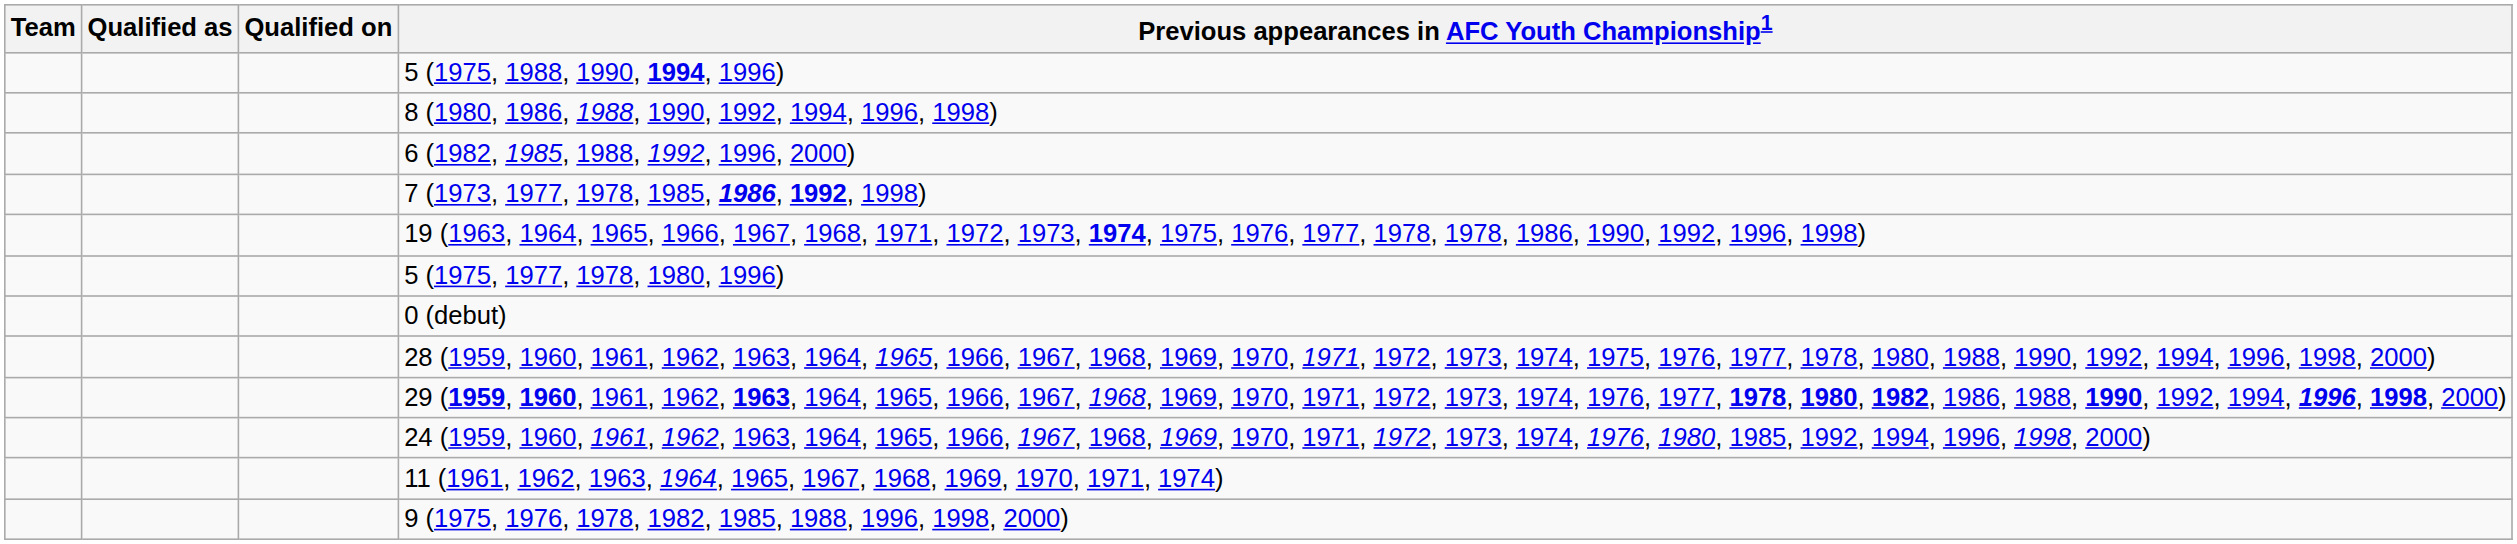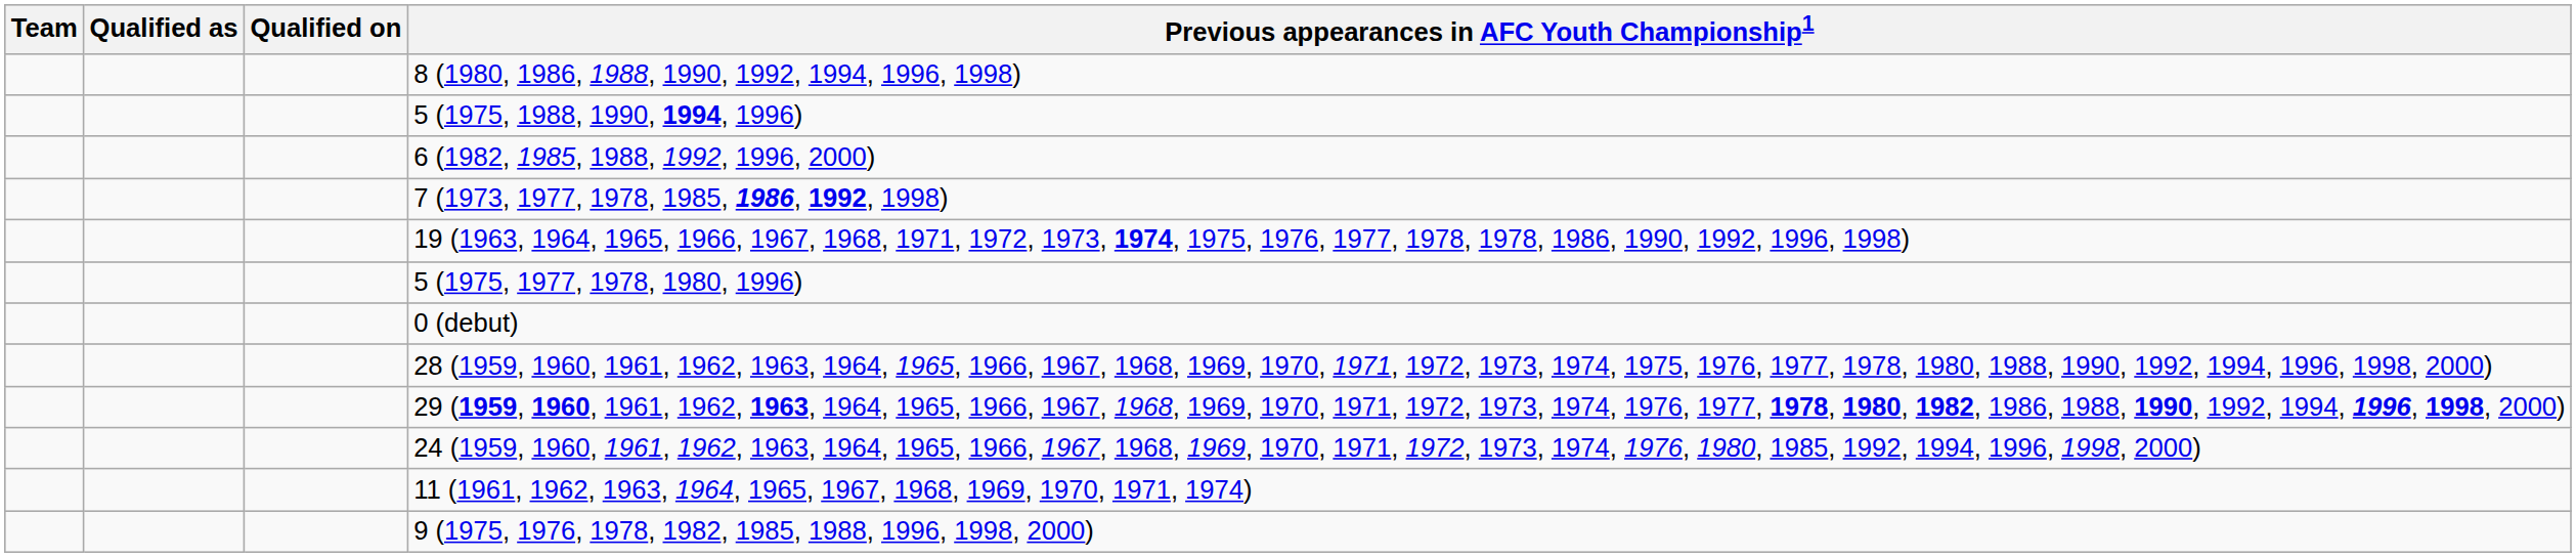rows swapped: 8 (1980, 1986, 1988, 1990, 1992, 1994, 1996, 1998) <-> 5 (1975, 1988, 1990, 1994, 1996)
